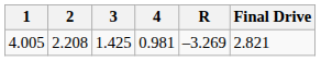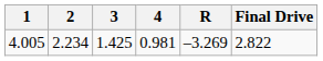4.005 | 2: 2.208 -> 2.234
4.005 | Final Drive: 2.821 -> 2.822
